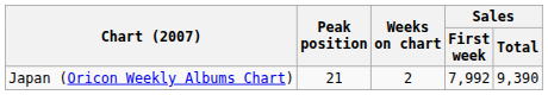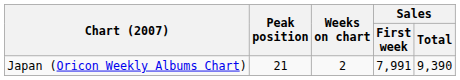Japan (Oricon Weekly Albums Chart) | Sales / First week: 7,992 -> 7,991
